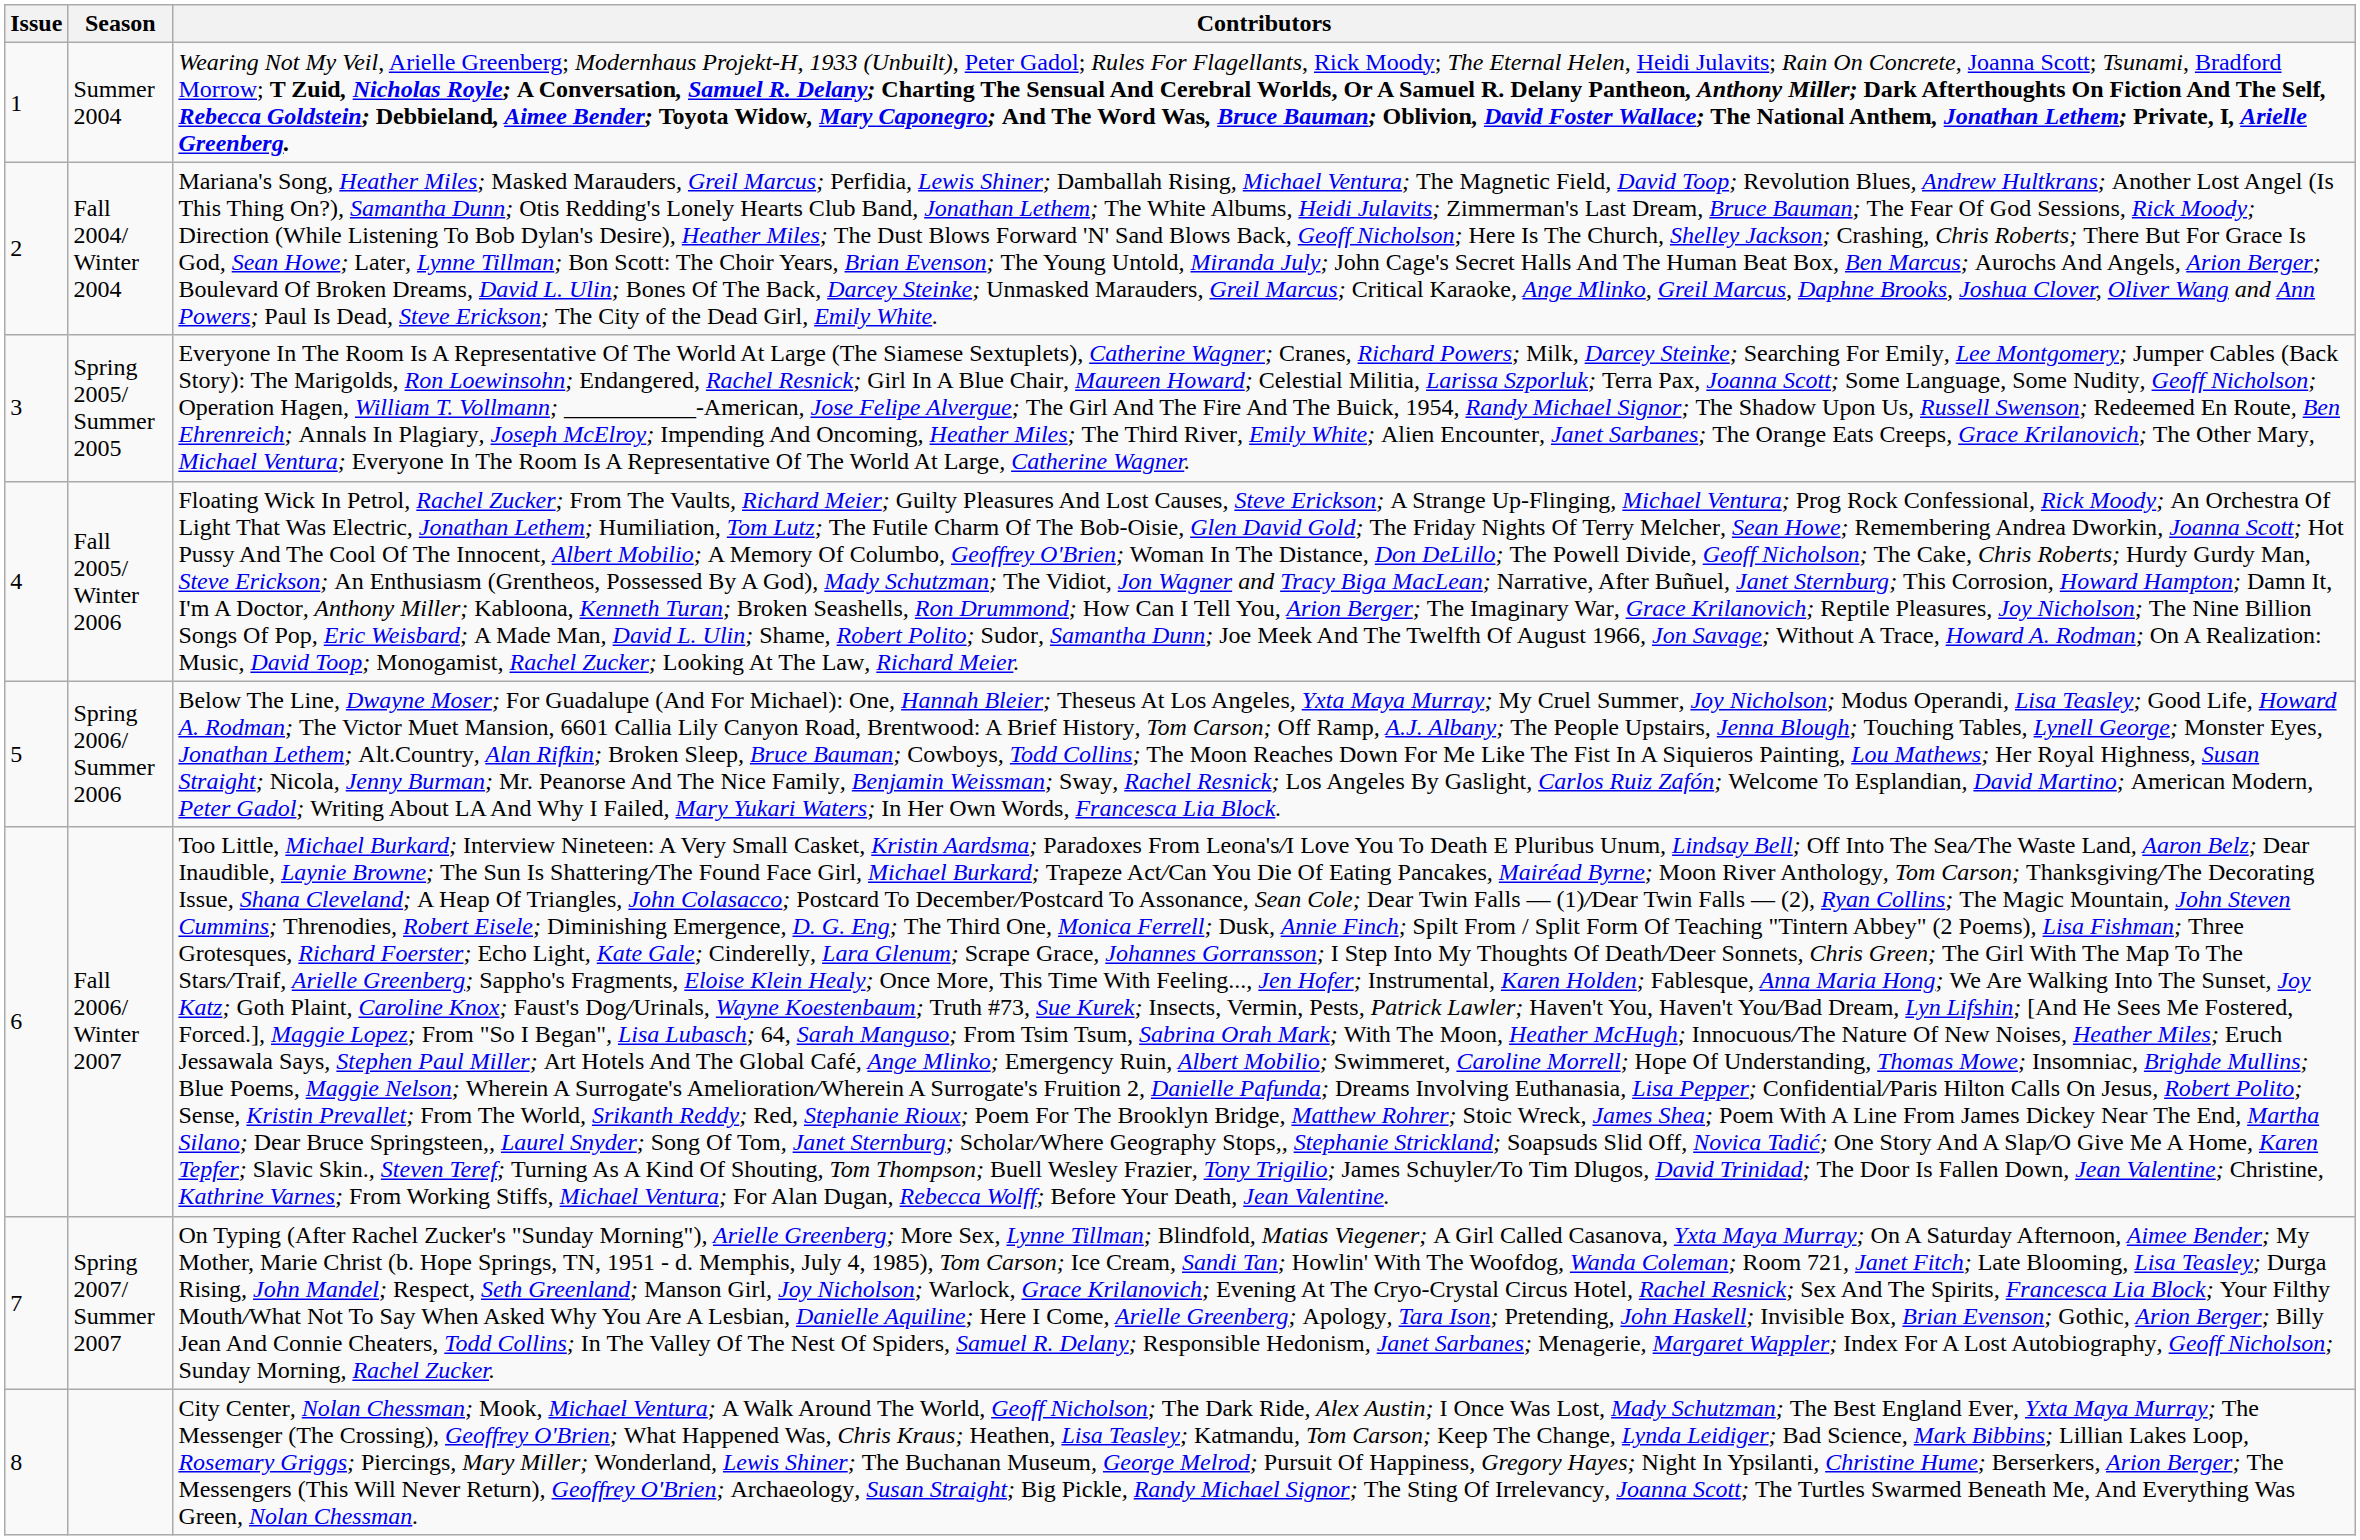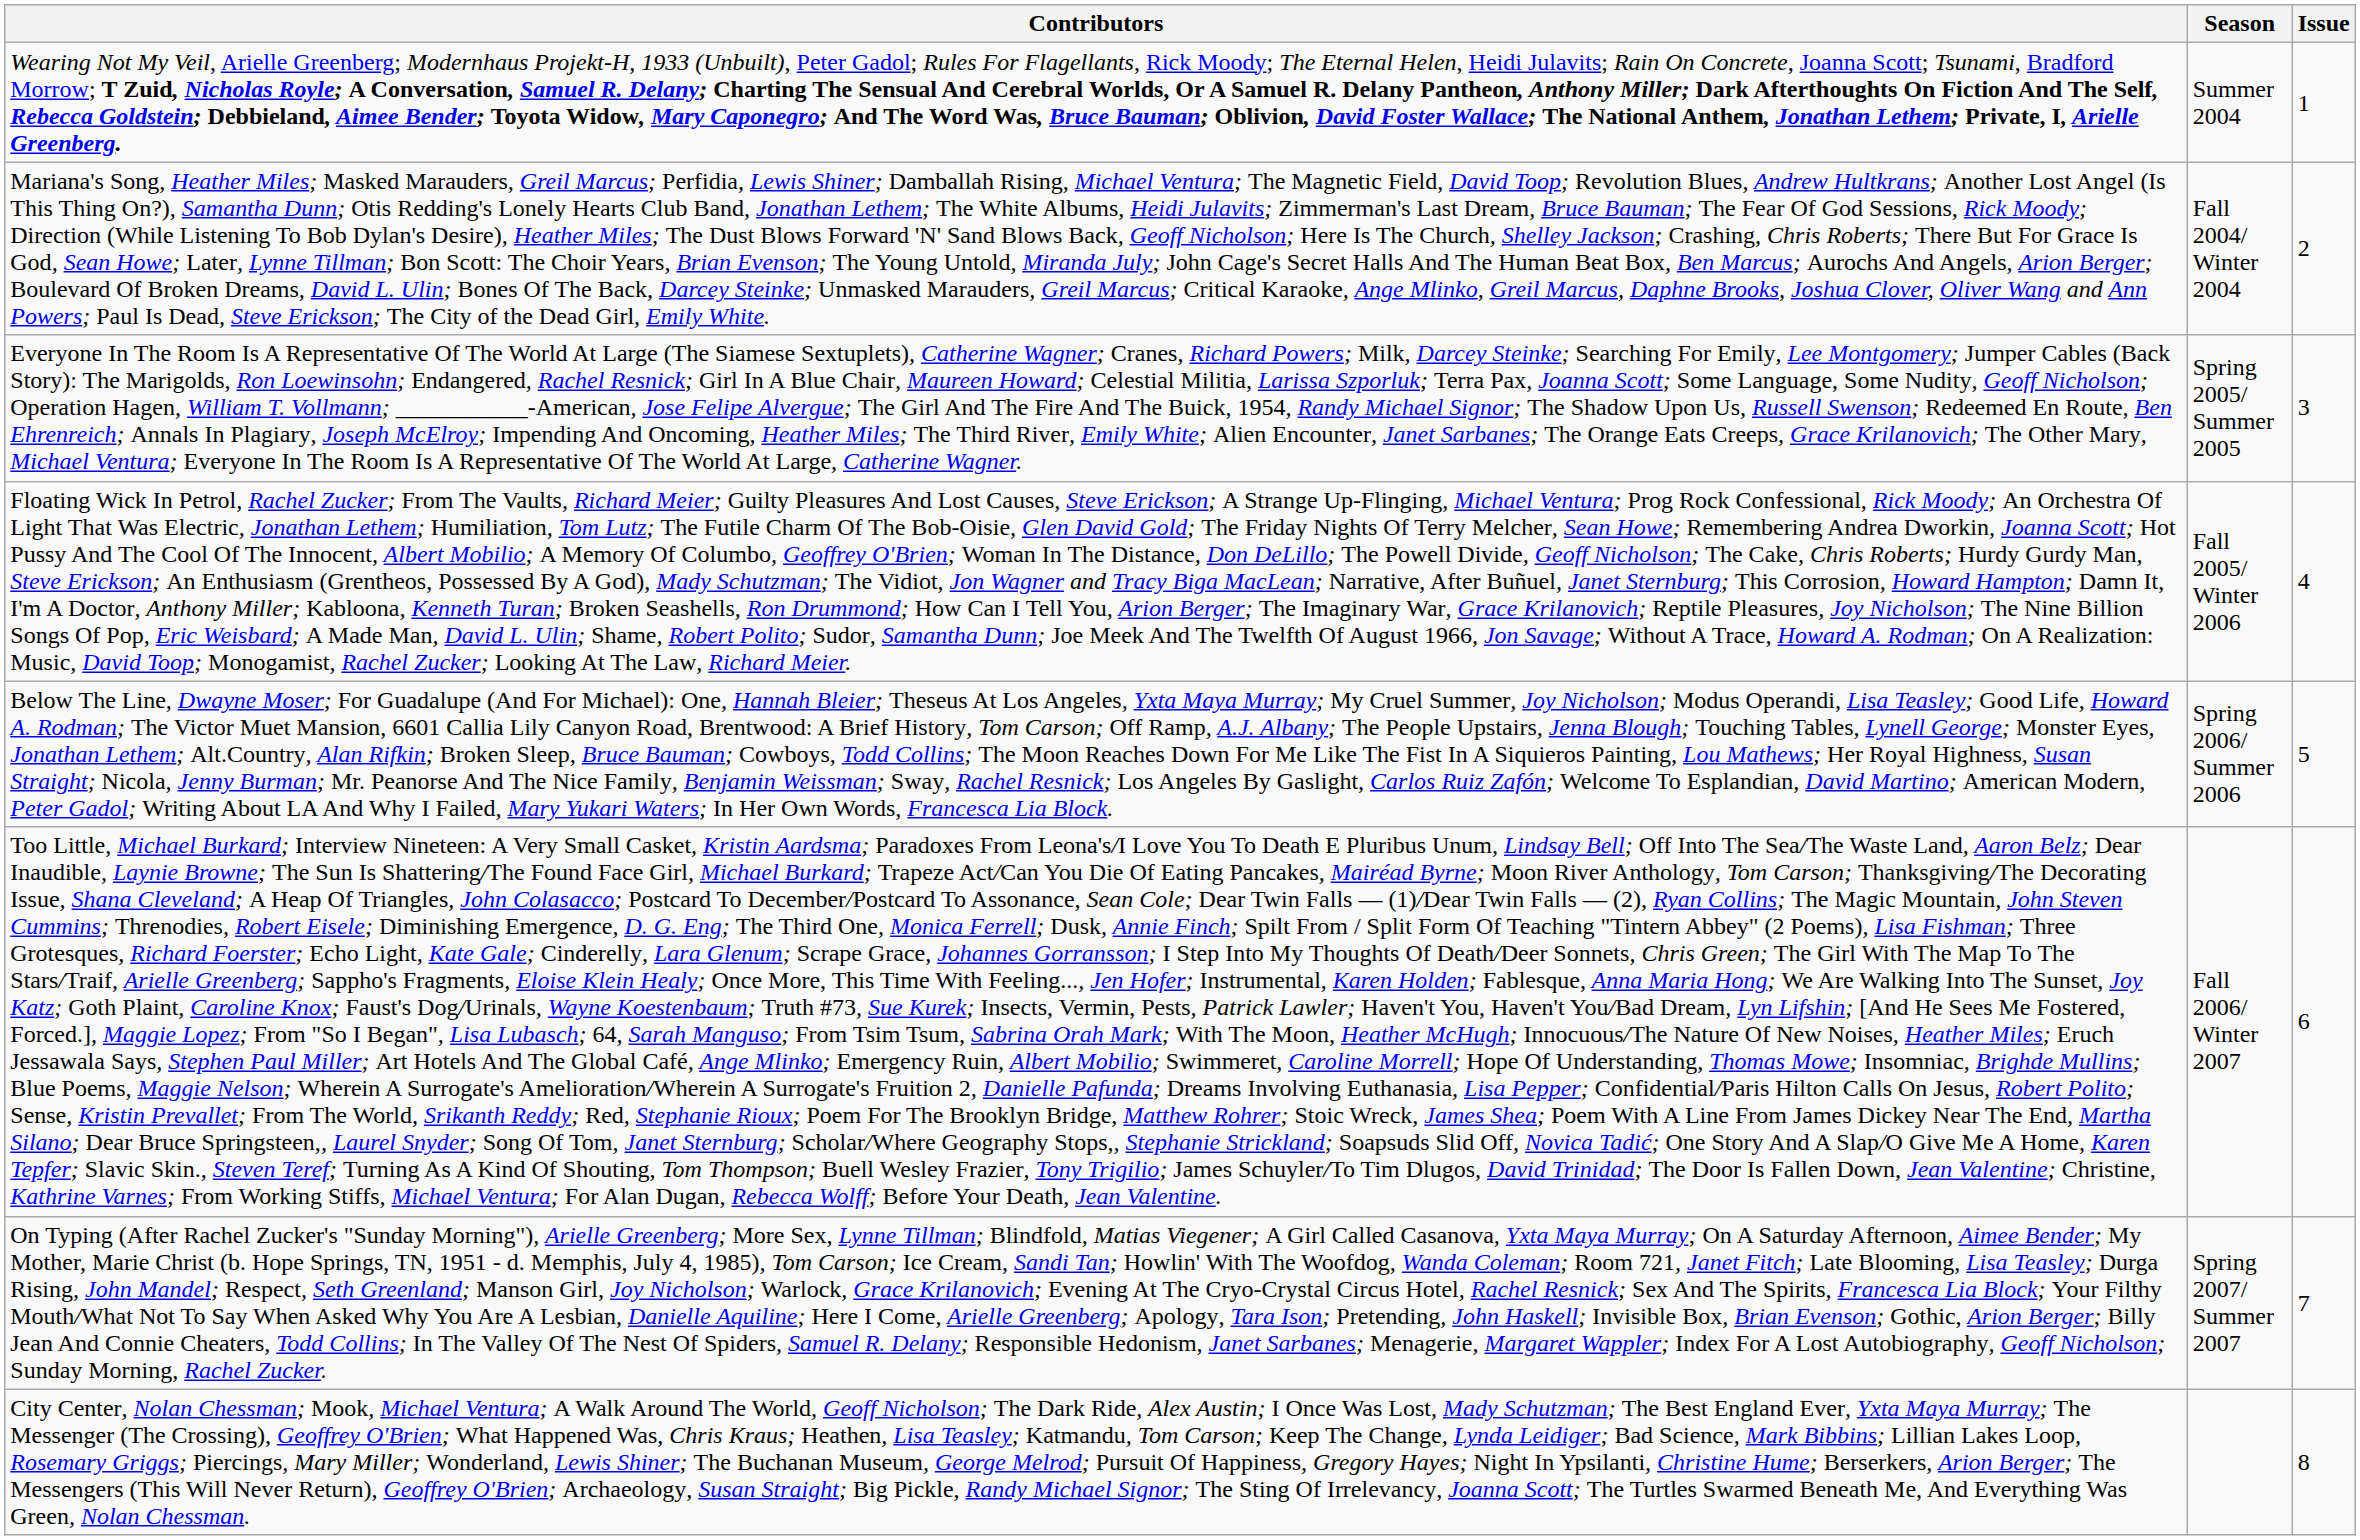columns swapped: Issue <-> Contributors
